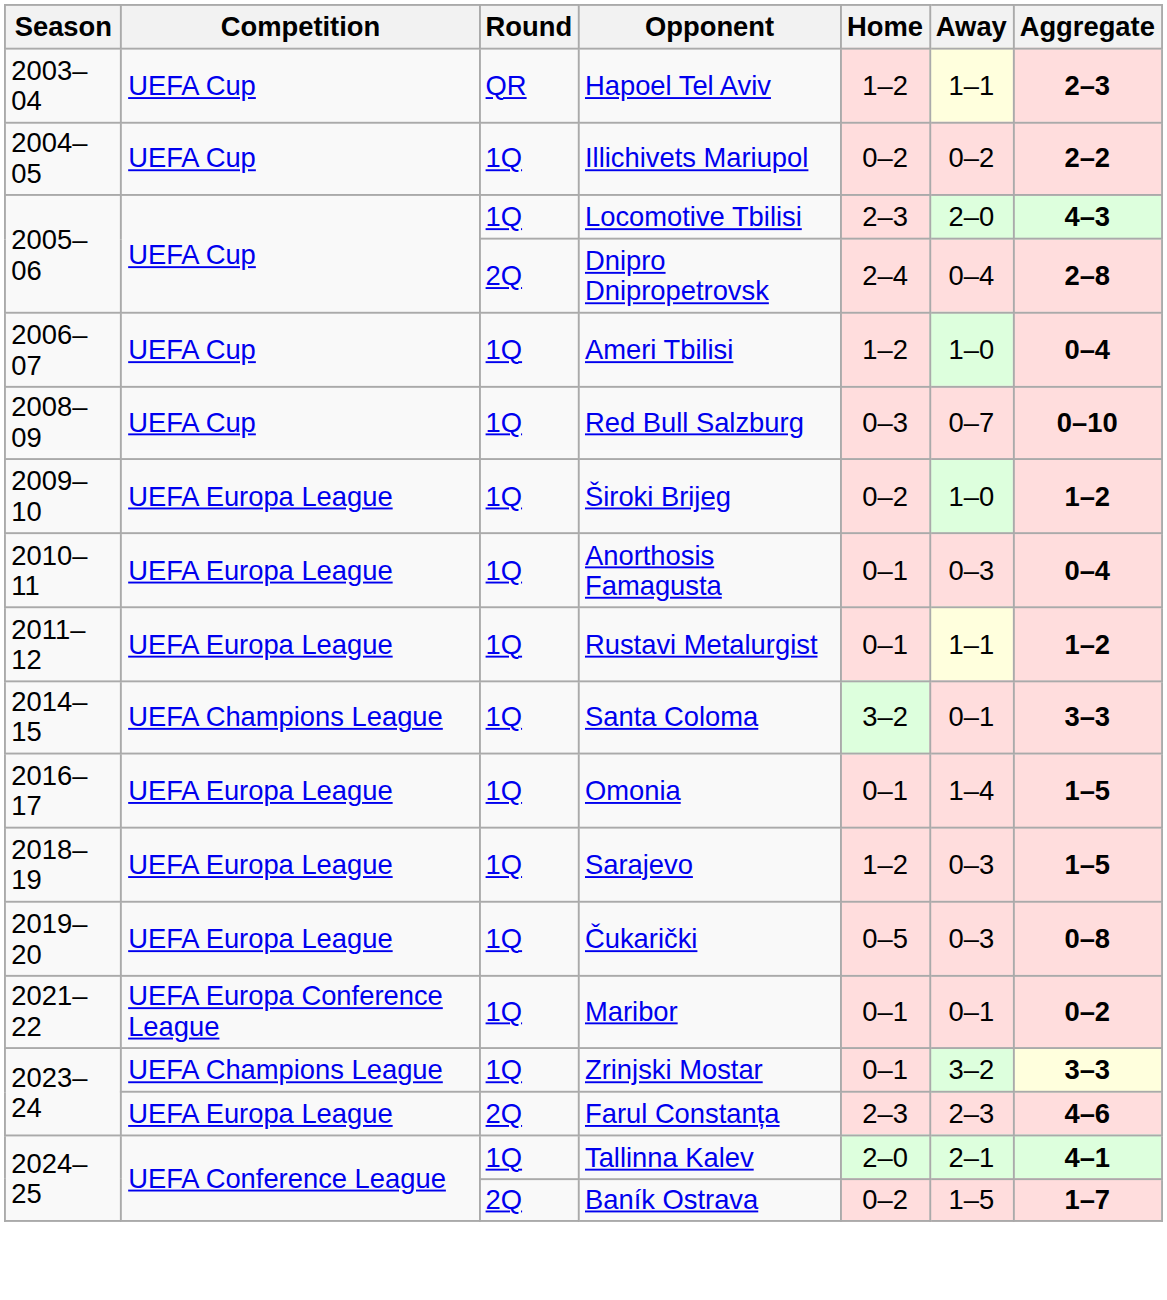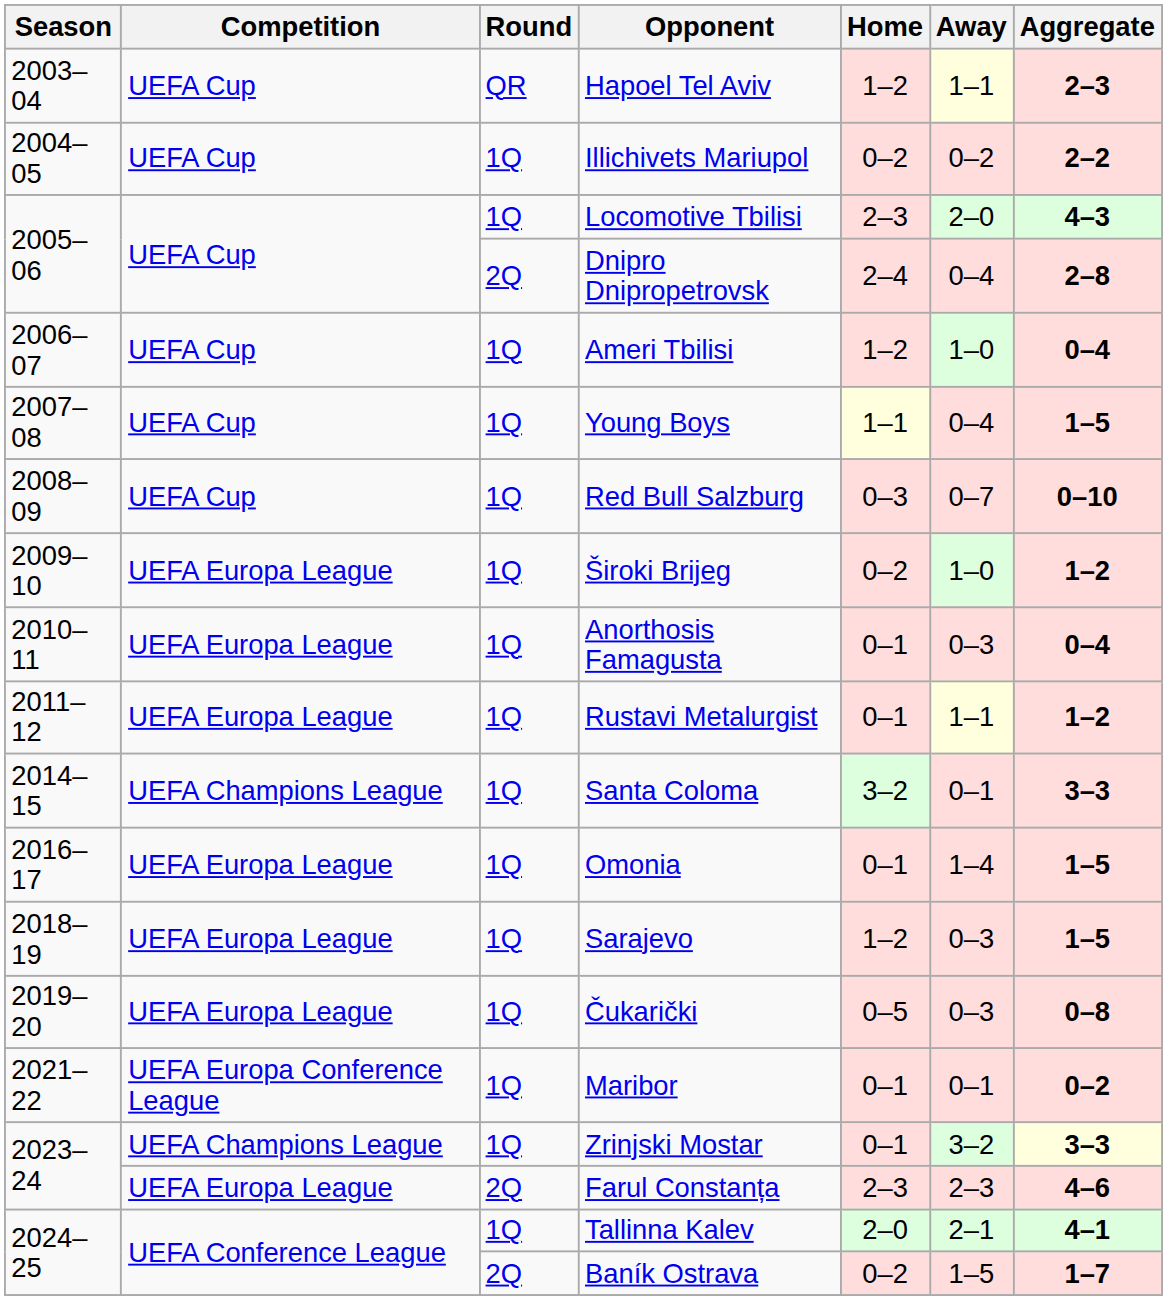+ row: 2007–08 | UEFA Cup | 1Q | Young Boys | 1–1 | 0–4 | 1–5
